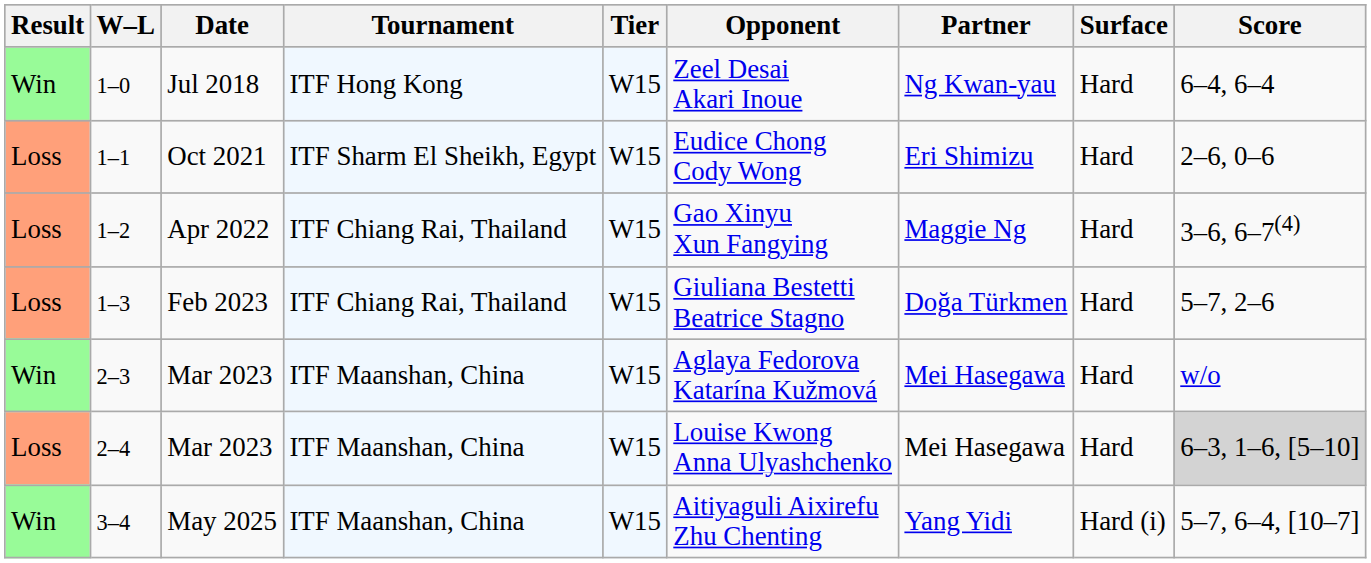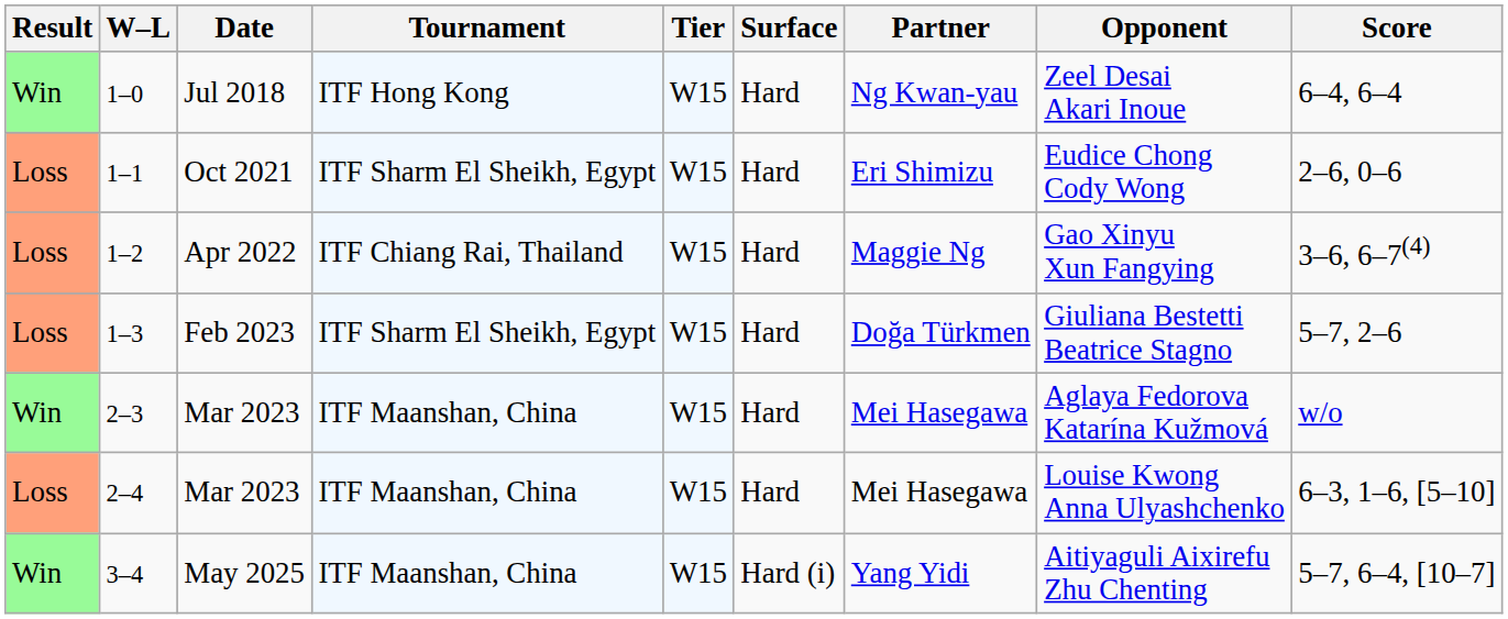columns swapped: Surface <-> Opponent
1–3 | Tournament: ITF Chiang Rai, Thailand -> ITF Sharm El Sheikh, Egypt
2–4 | Score: lightgrey background -> no background
